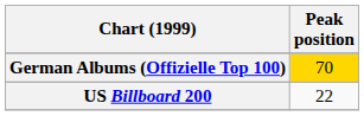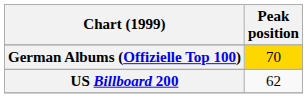US Billboard 200 | Peak position: 22 -> 62
